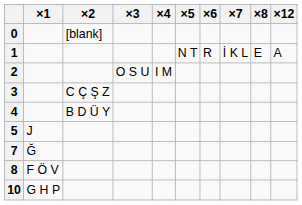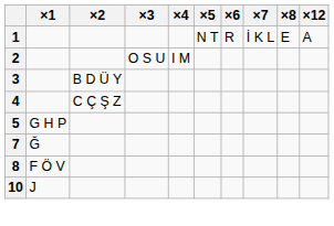- row: 0 | [blank]
3 | ×2: C Ç Ş Z -> B D Ü Y
4 | ×2: B D Ü Y -> C Ç Ş Z
5 | ×1: J -> G H P
10 | ×1: G H P -> J
